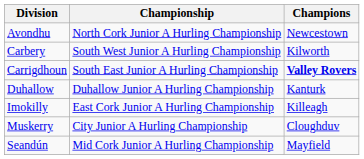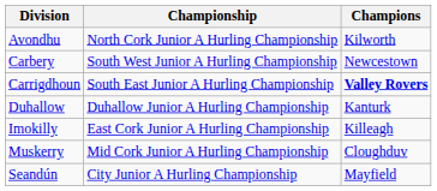Avondhu | Champions: Newcestown -> Kilworth
Carbery | Champions: Kilworth -> Newcestown
Muskerry | Championship: City Junior A Hurling Championship -> Mid Cork Junior A Hurling Championship
Seandún | Championship: Mid Cork Junior A Hurling Championship -> City Junior A Hurling Championship
